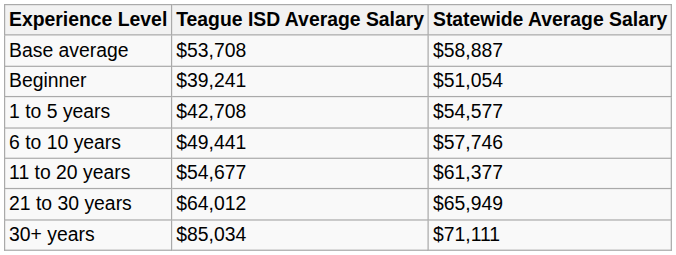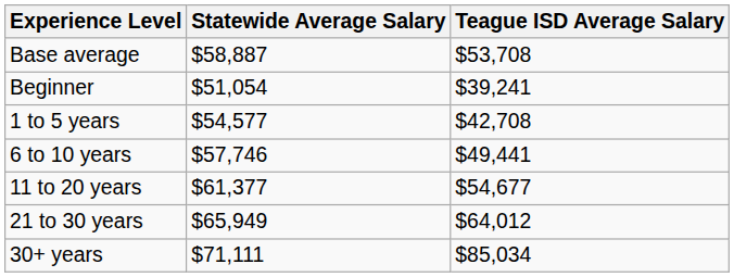columns swapped: Teague ISD Average Salary <-> Statewide Average Salary
